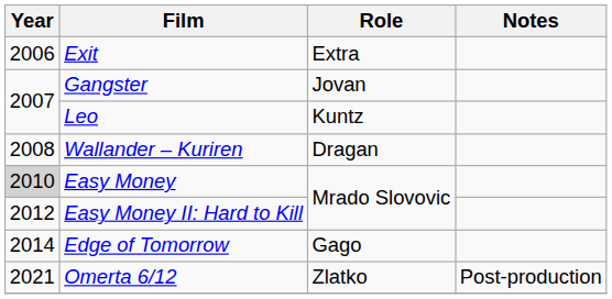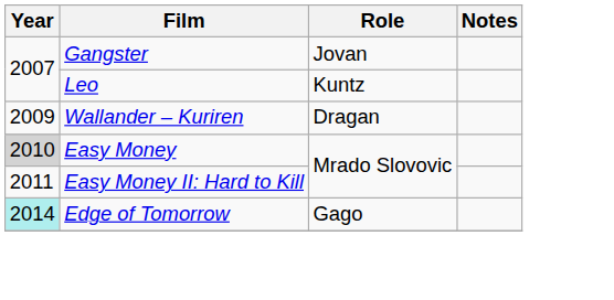- row: 2006 | Exit | Extra
Wallander – Kuriren | Year: 2008 -> 2009
Easy Money II: Hard to Kill | Year: 2012 -> 2011
Edge of Tomorrow | Year: no background -> paleturquoise background
- row: 2021 | Omerta 6/12 | Zlatko | Post-production
